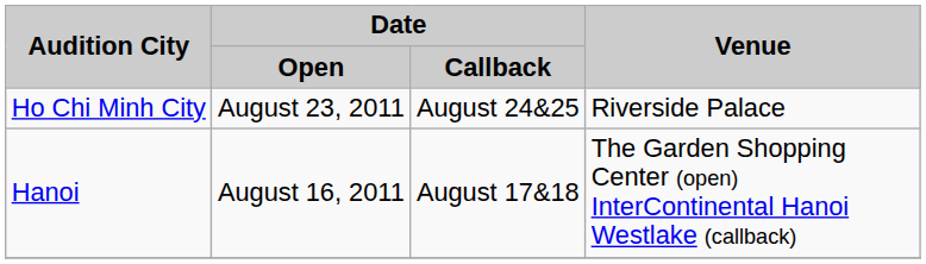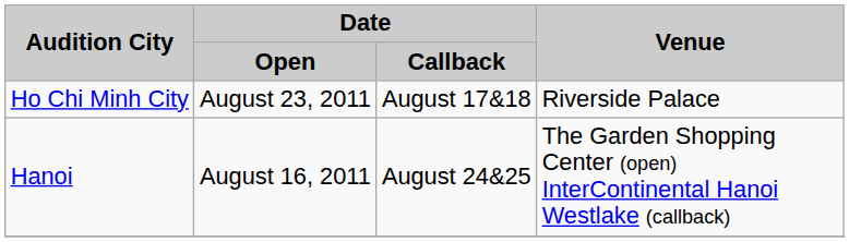Ho Chi Minh City | column 3: August 24&25 -> August 17&18
Hanoi | column 3: August 17&18 -> August 24&25
